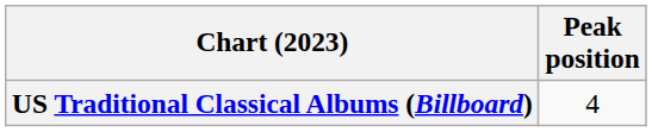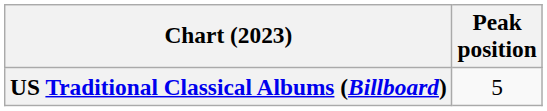US Traditional Classical Albums (Billboard) | Peak position: 4 -> 5
